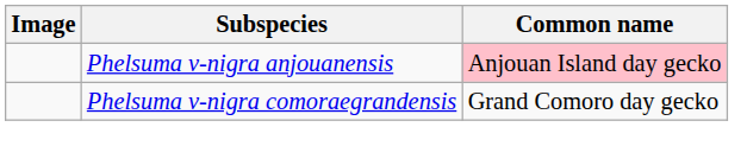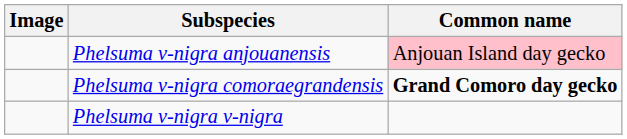Phelsuma v-nigra comoraegrandensis | Common name: normal -> bold
+ row: Phelsuma v-nigra v-nigra
